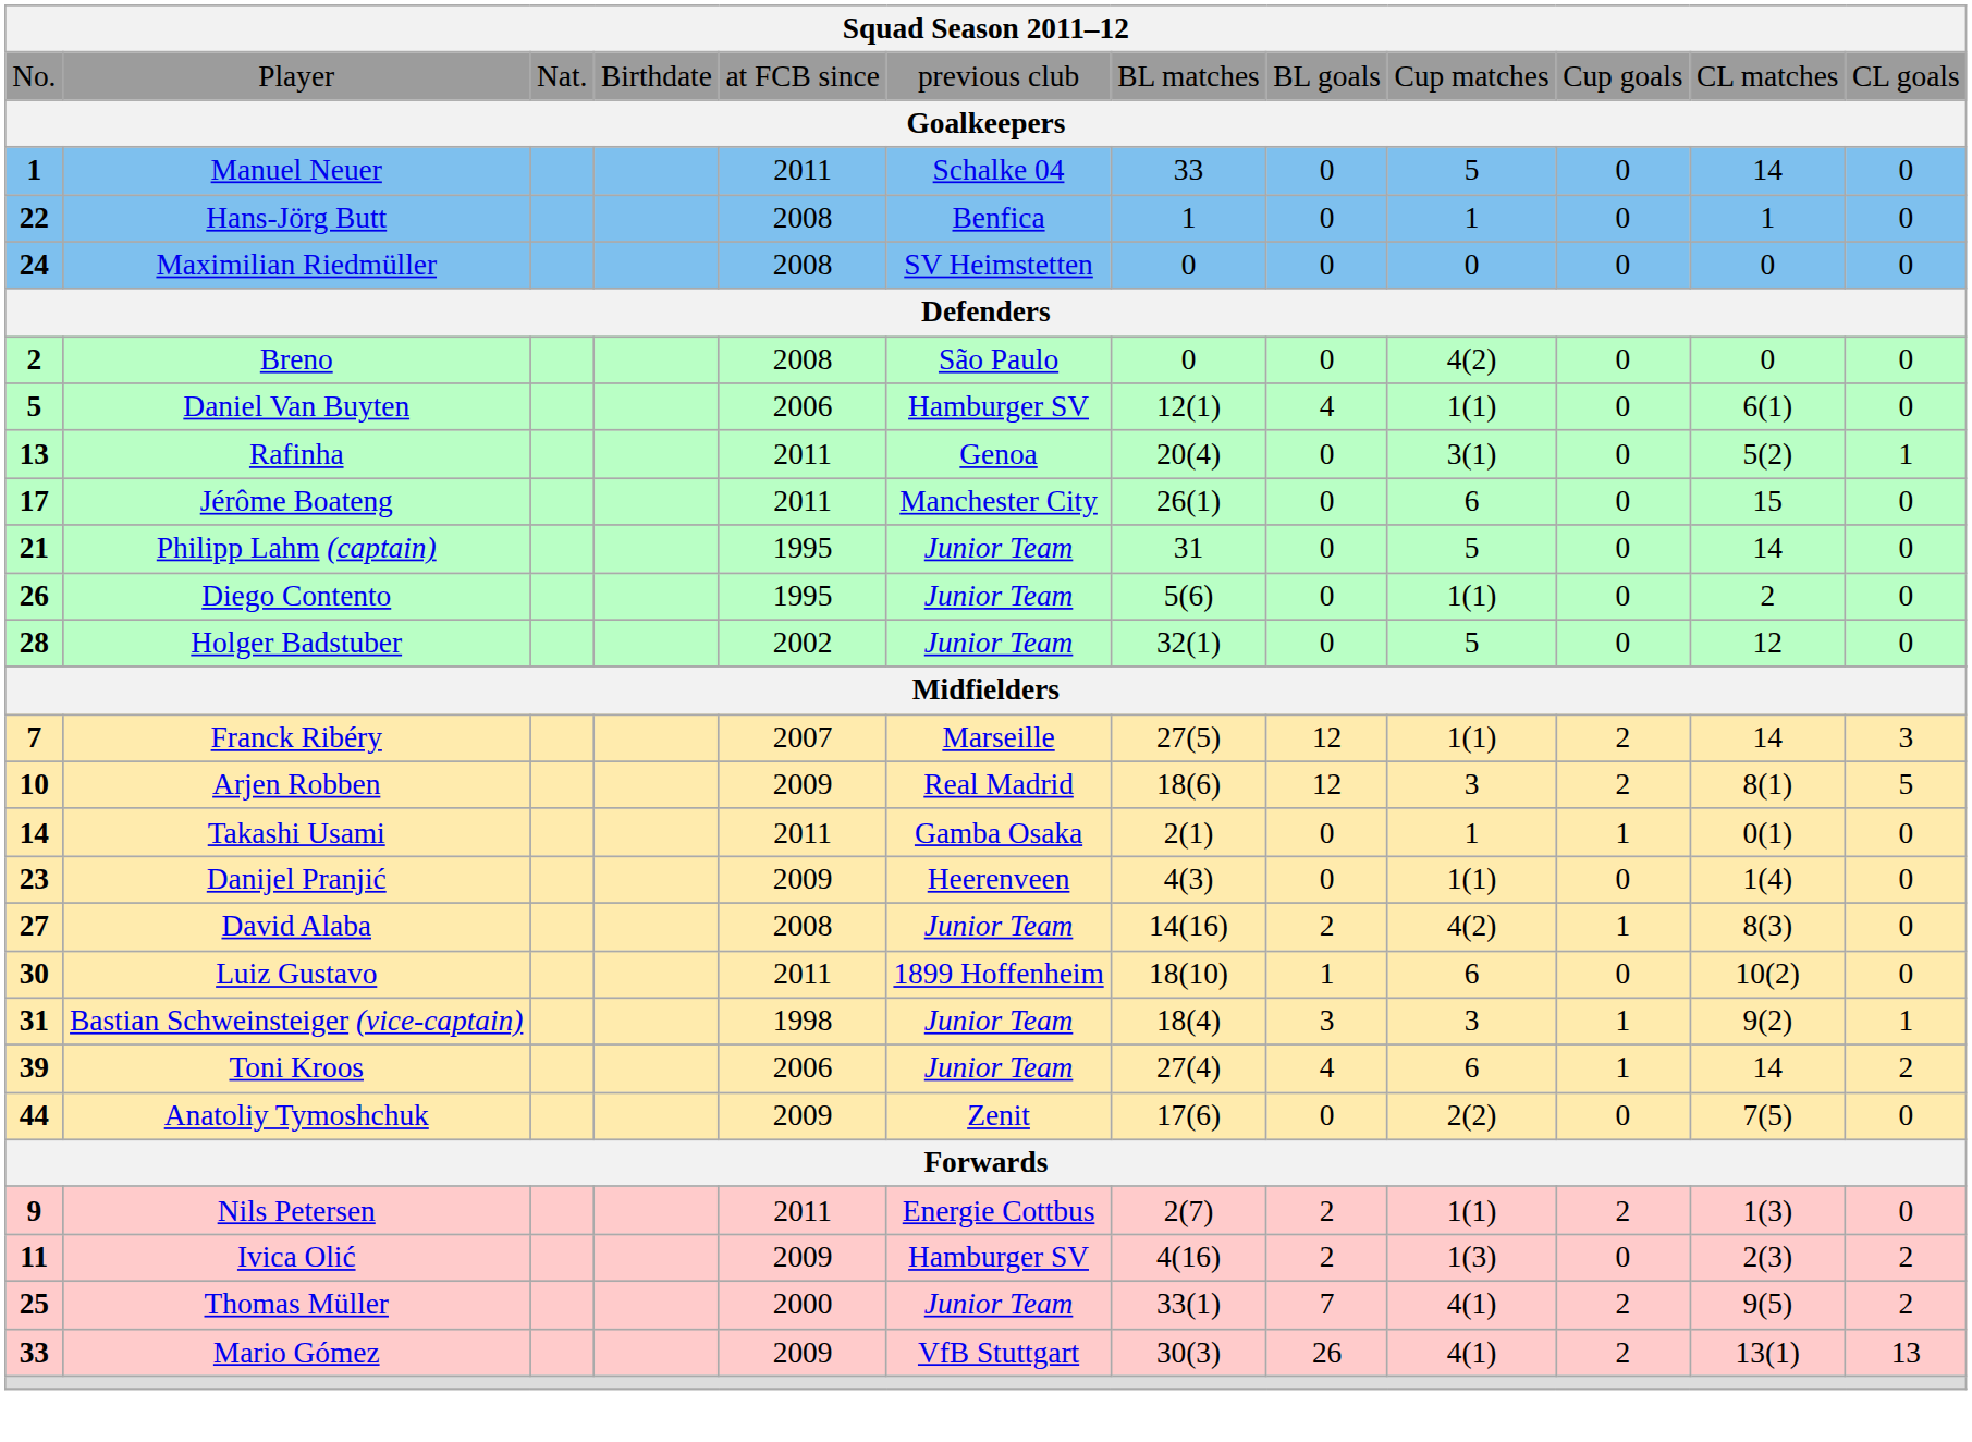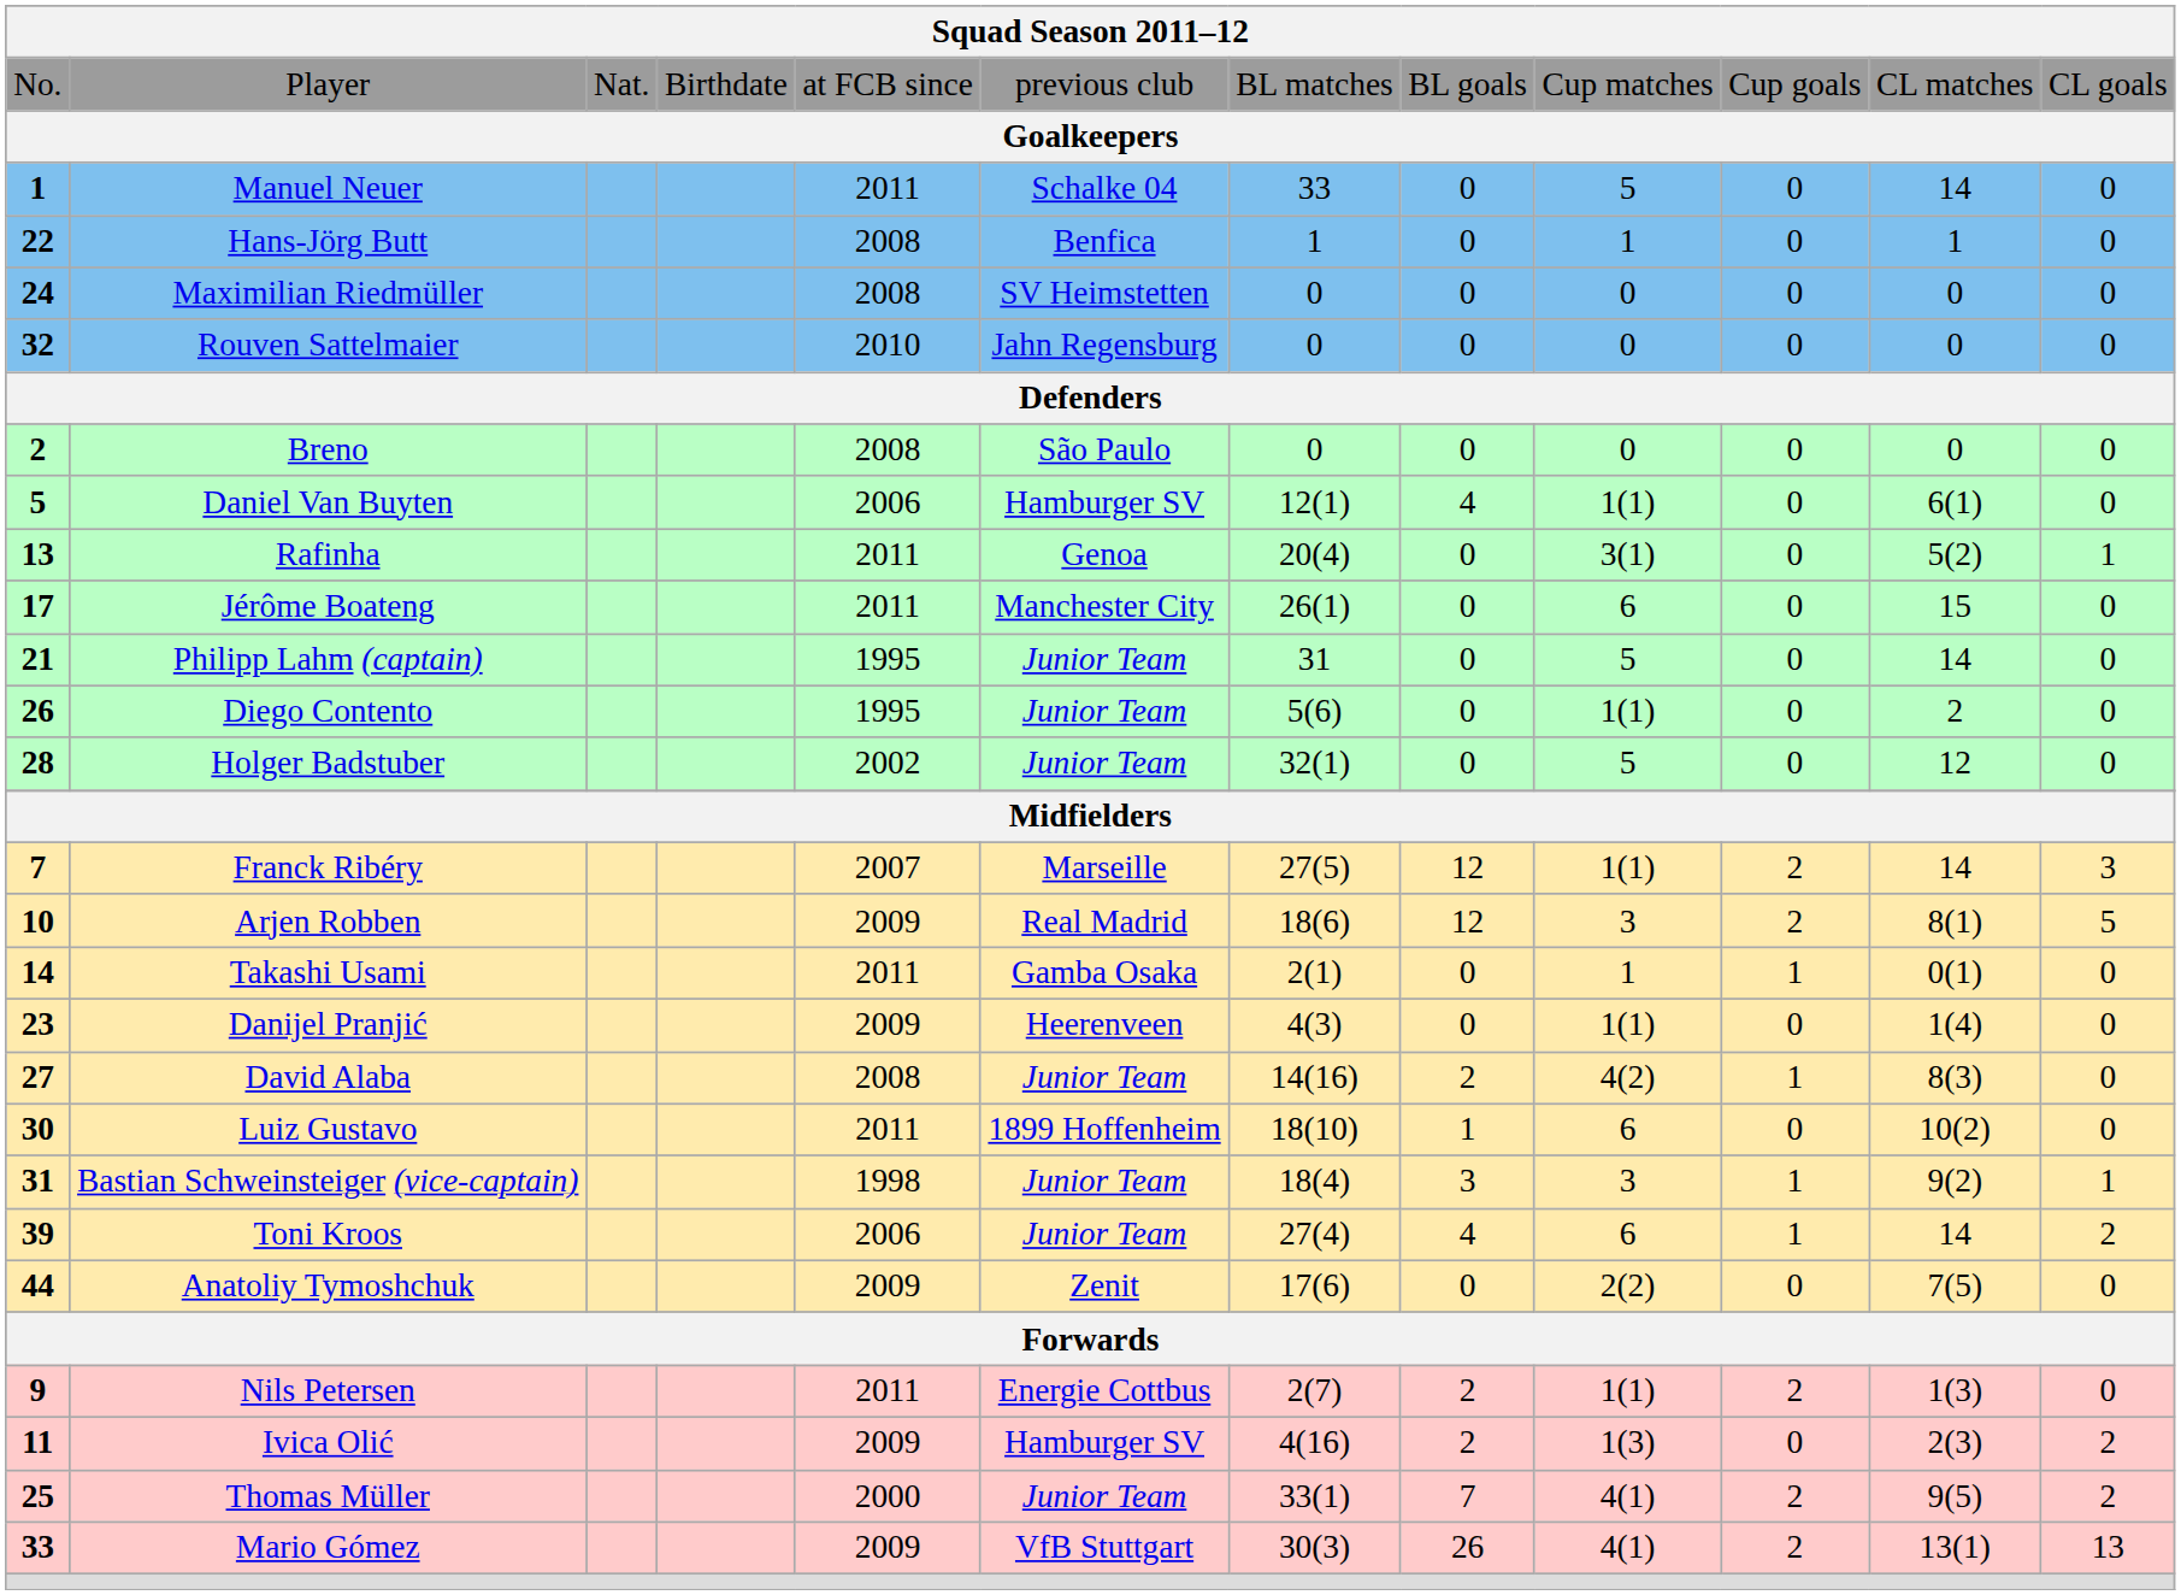+ row: 32 | Rouven Sattelmaier | 2010 | Jahn Regensburg | 0 | 0 | 0 | 0 | 0 | 0
Breno | column 9: 4(2) -> 0
